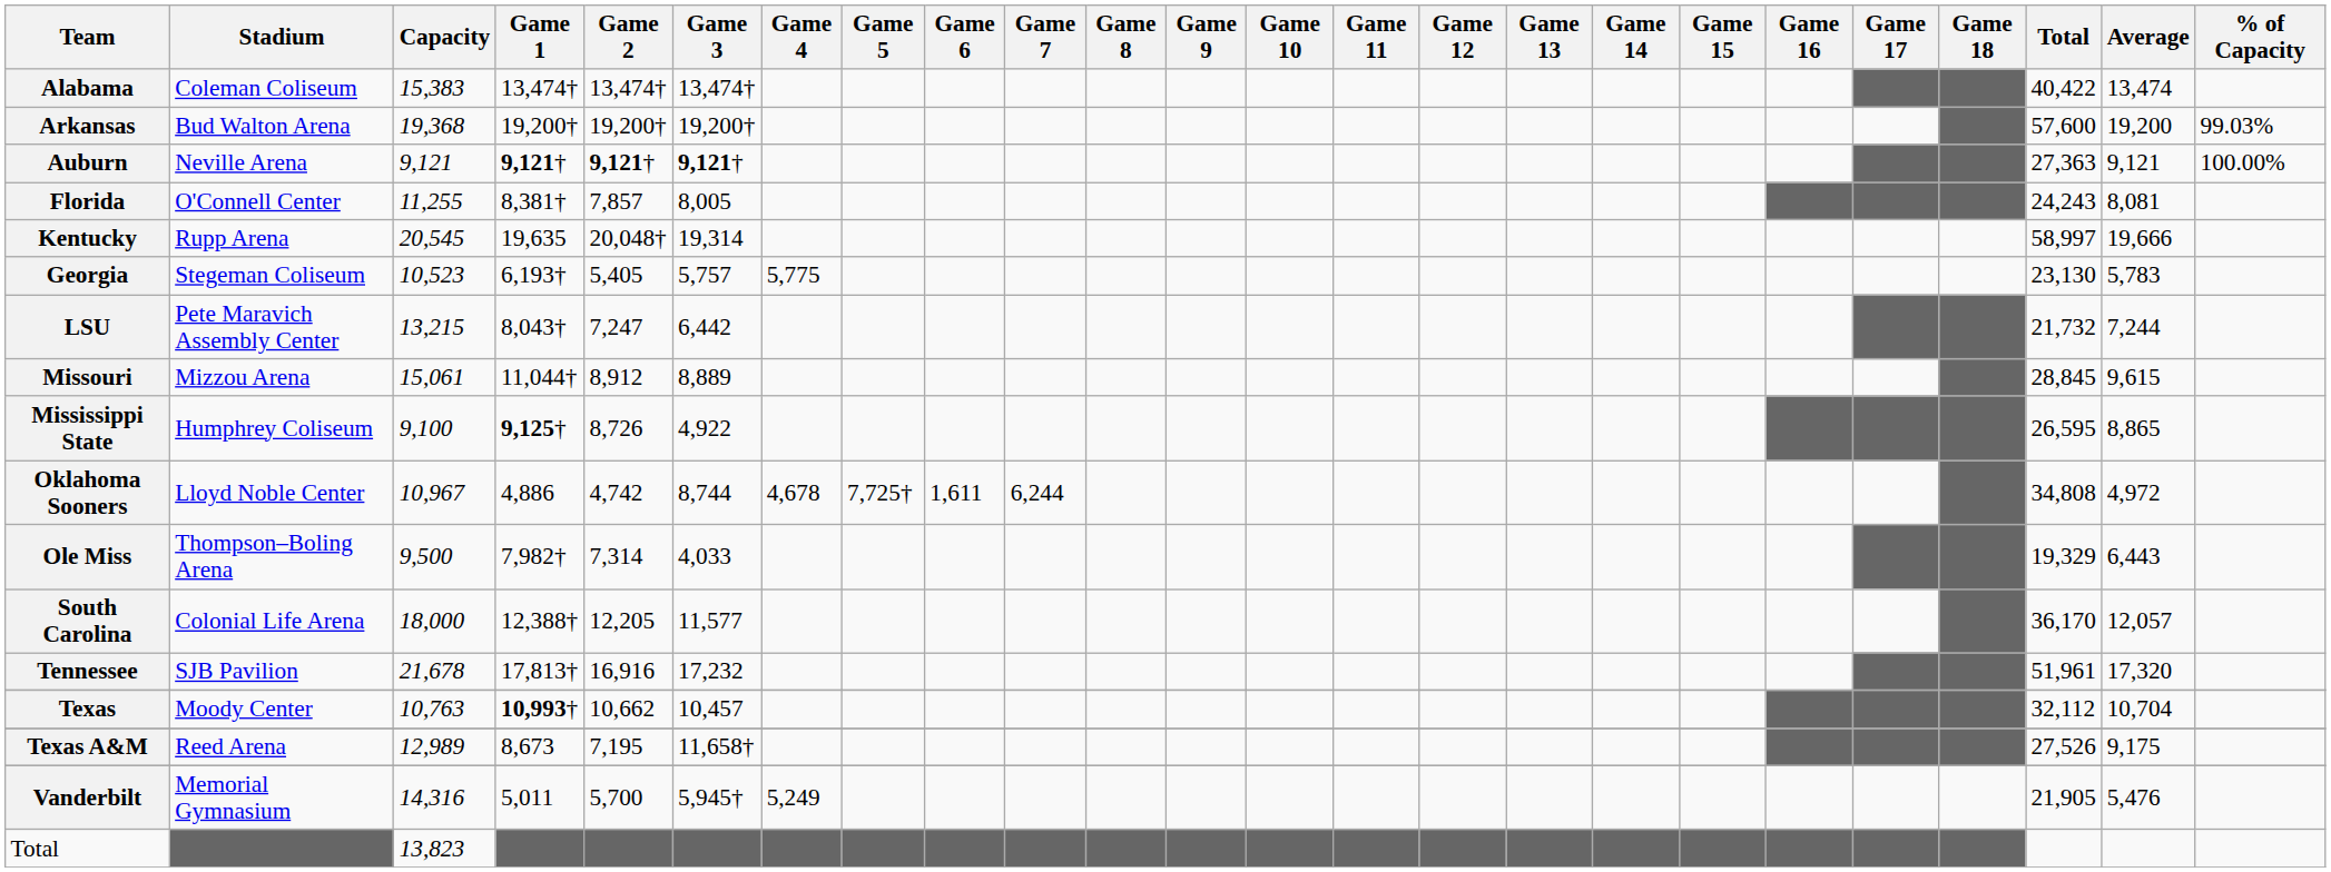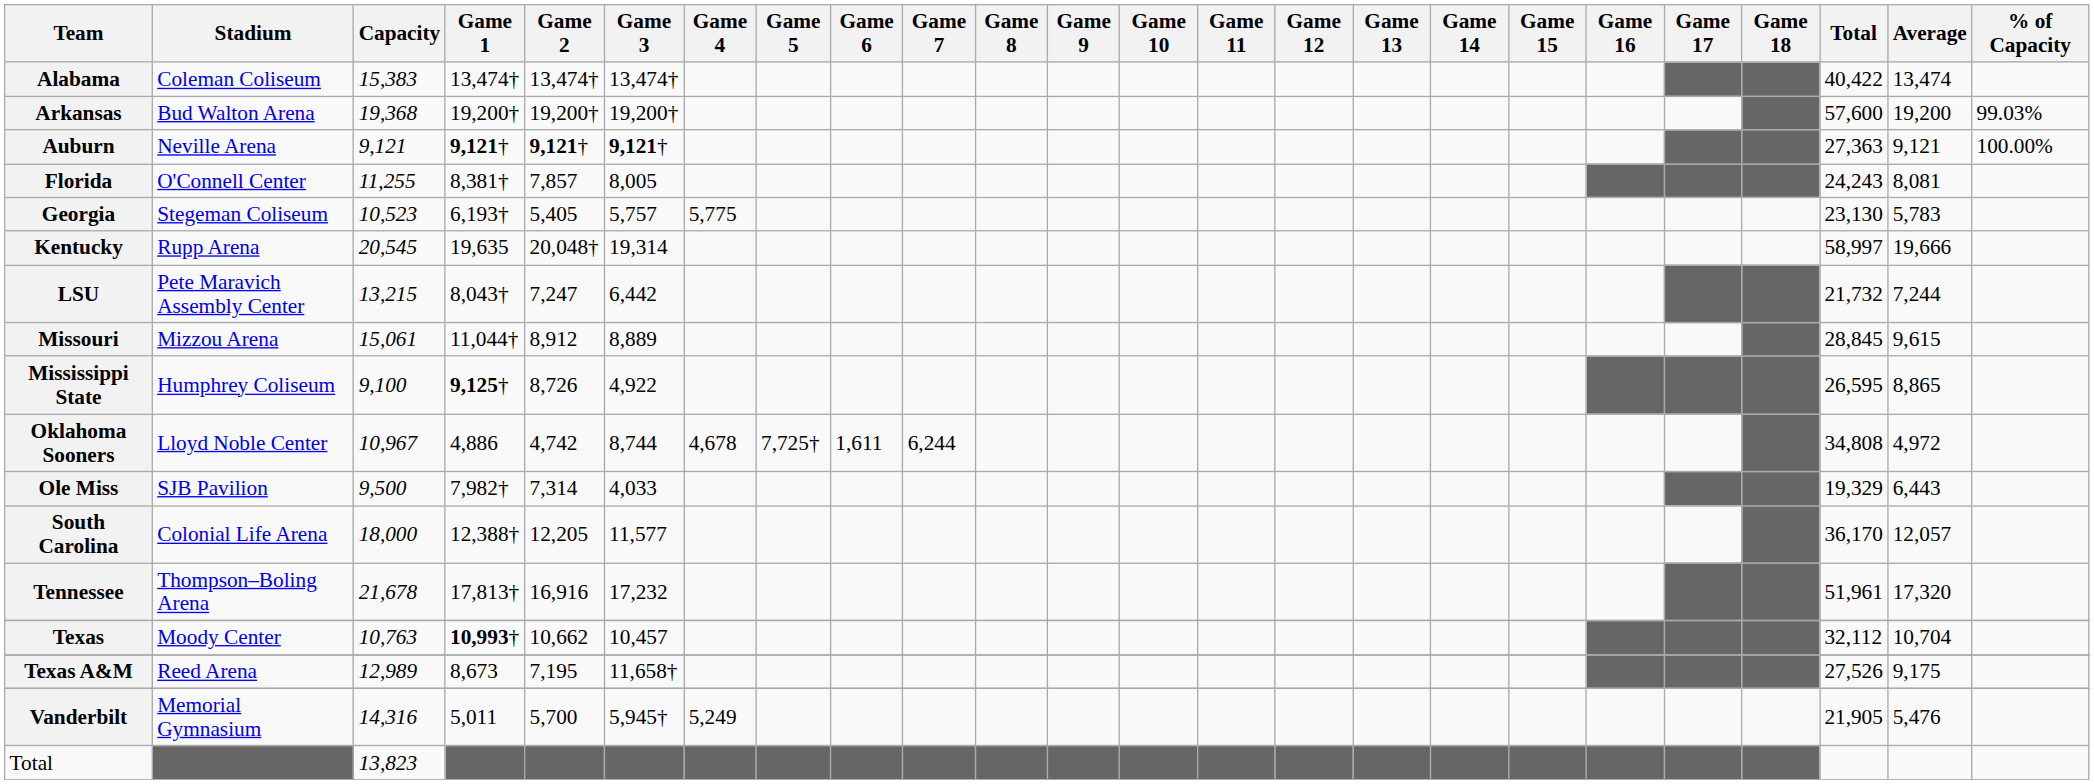rows swapped: Georgia <-> Kentucky
Ole Miss | Stadium: Thompson–Boling Arena -> SJB Pavilion
Tennessee | Stadium: SJB Pavilion -> Thompson–Boling Arena
